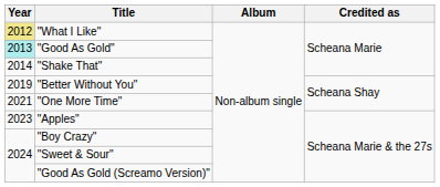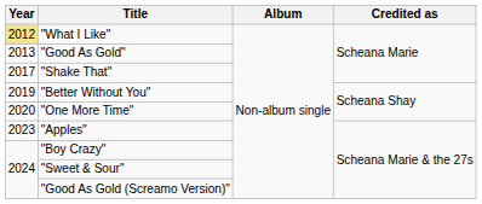"Good As Gold" | Year: paleturquoise background -> no background
"Shake That" | Year: 2014 -> 2017
"One More Time" | Year: 2021 -> 2020
